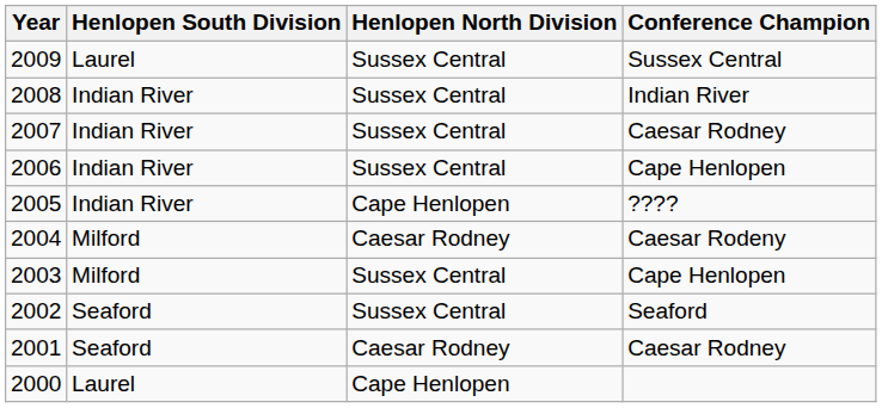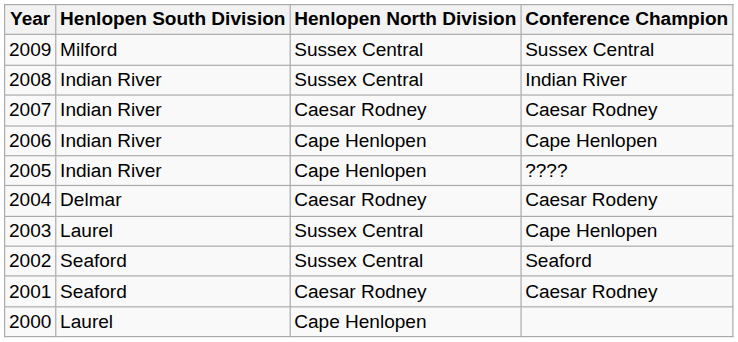2009 | Henlopen South Division: Laurel -> Milford
2007 | Henlopen North Division: Sussex Central -> Caesar Rodney
2006 | Henlopen North Division: Sussex Central -> Cape Henlopen
2004 | Henlopen South Division: Milford -> Delmar
2003 | Henlopen South Division: Milford -> Laurel
